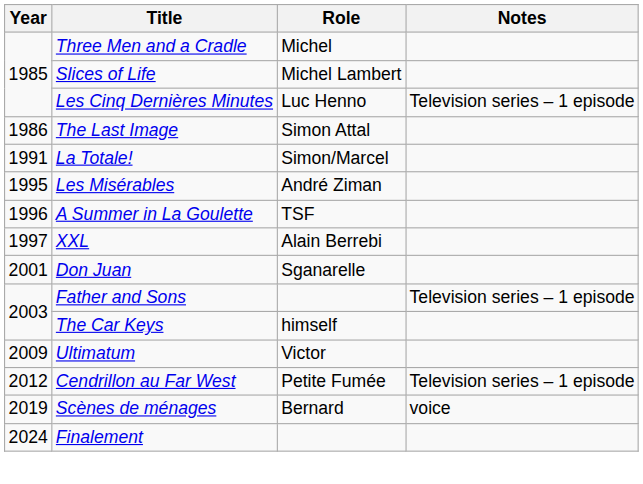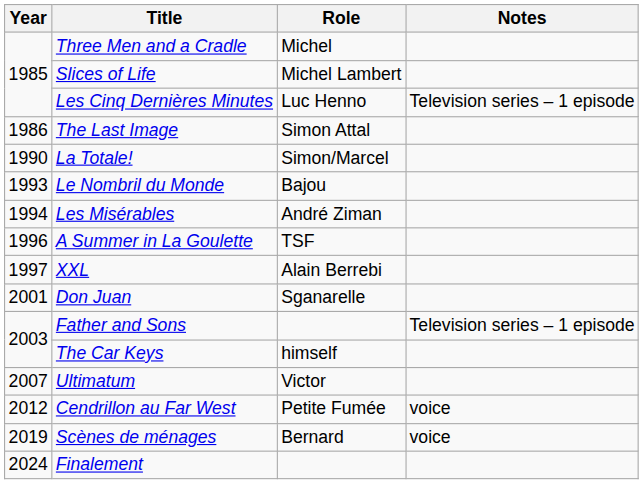La Totale! | Year: 1991 -> 1990
+ row: 1993 | Le Nombril du Monde | Bajou
Les Misérables | Year: 1995 -> 1994
Ultimatum | Year: 2009 -> 2007
Cendrillon au Far West | Notes: Television series – 1 episode -> voice
